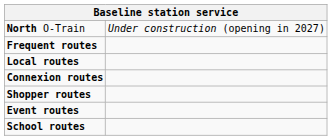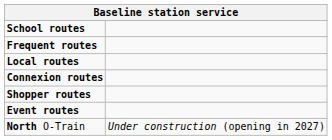rows swapped: North O-Train <-> School routes
